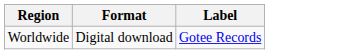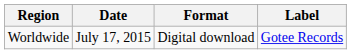+ column: Date | July 17, 2015
